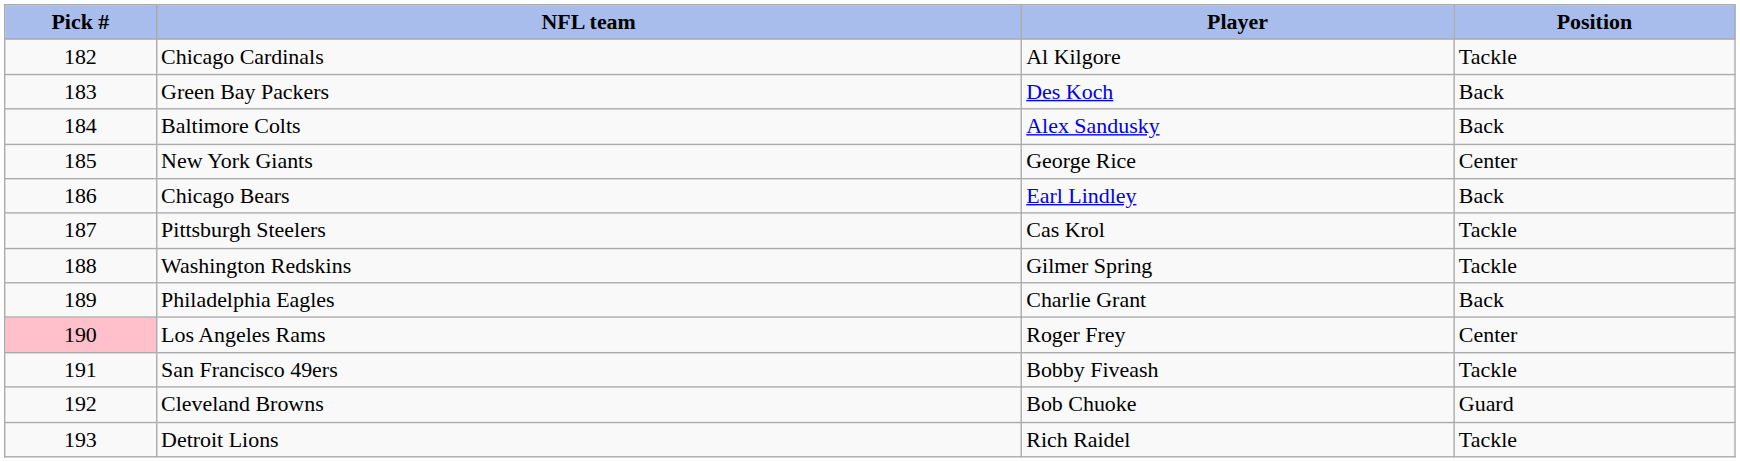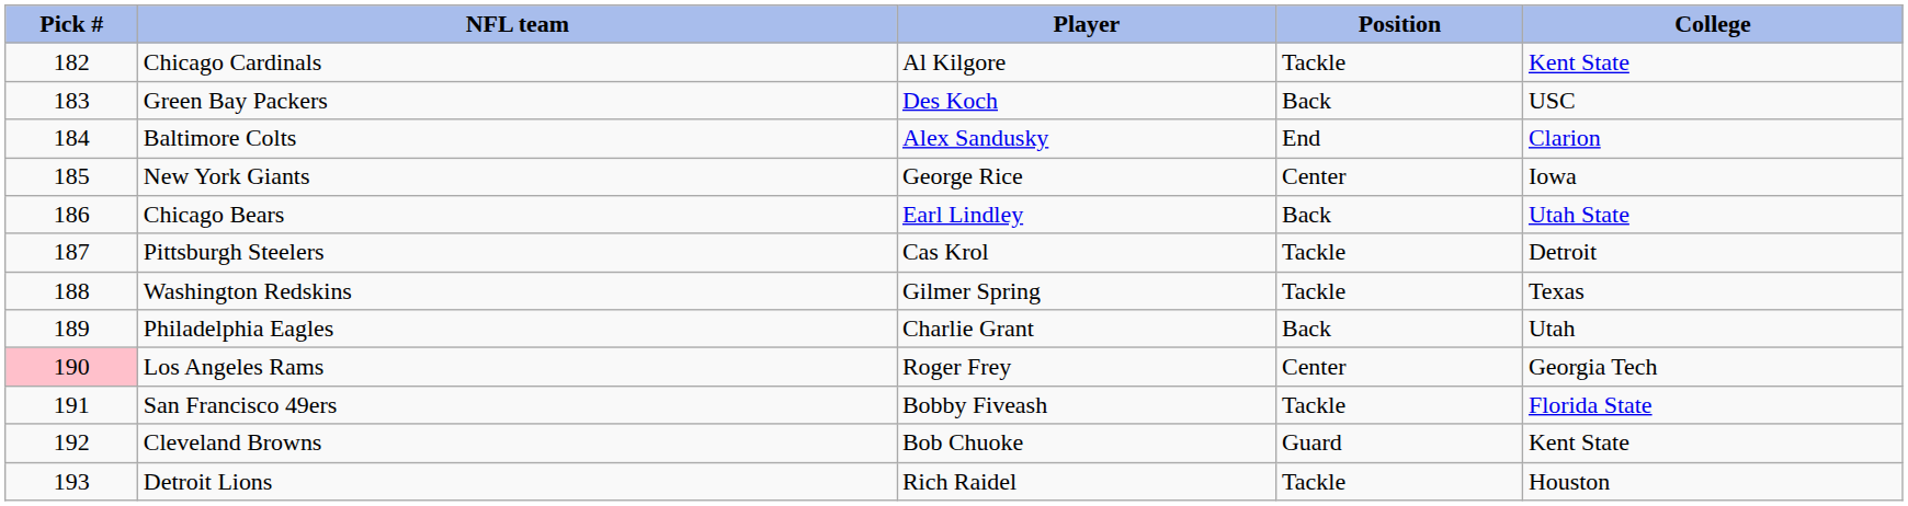+ column: College | Kent State | USC | Clarion | Iowa | Utah State | Detroit | Texas | Utah | Georgia Tech | Florida State | Kent State | Houston
Baltimore Colts | Position: Back -> End
